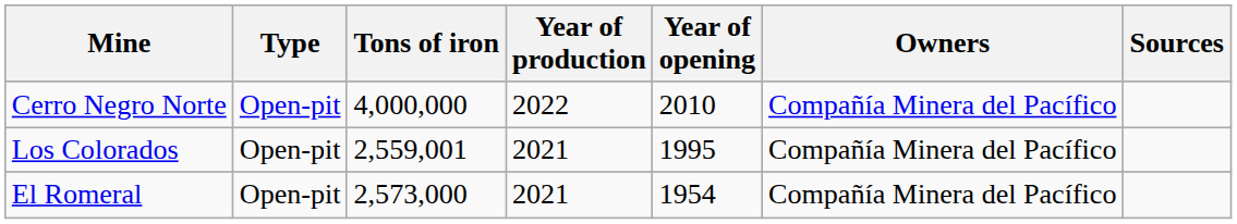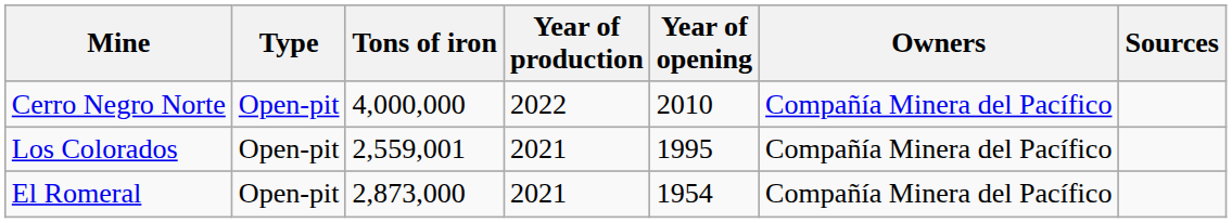El Romeral | Tons of iron: 2,573,000 -> 2,873,000
